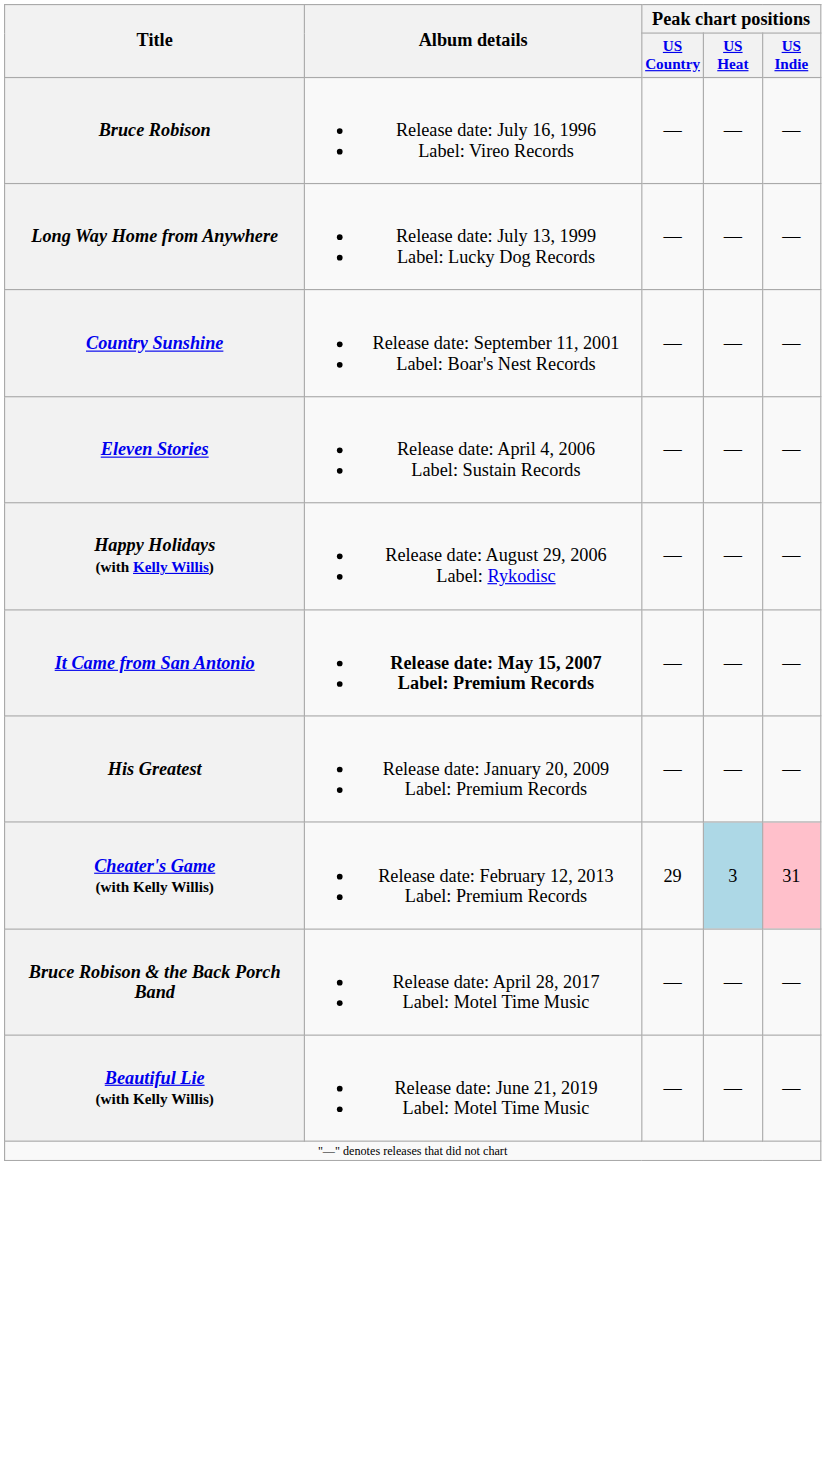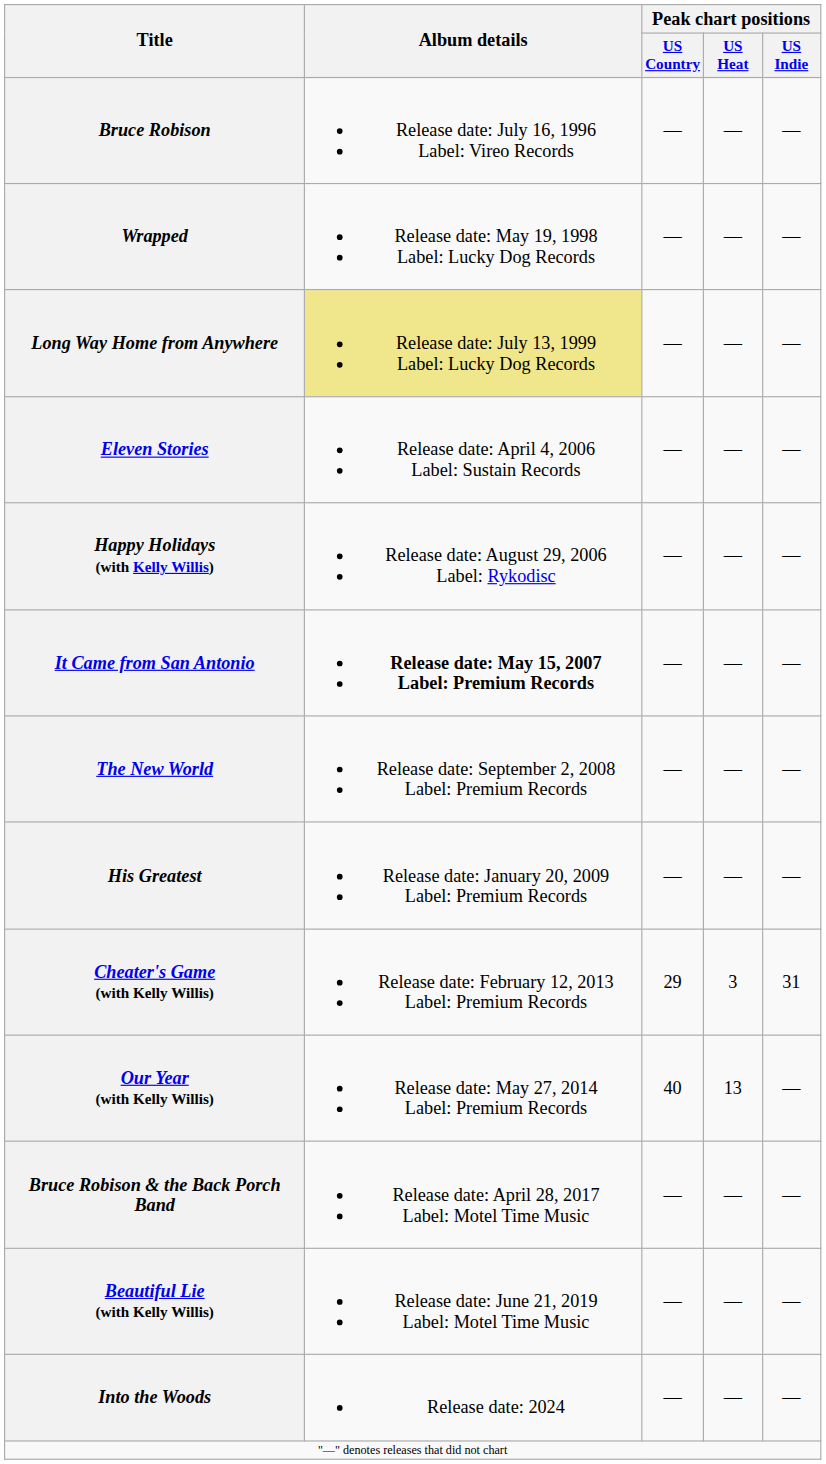+ row: Wrapped | Release date: May 19, 1998 Label: Lucky Dog Records | — | — | —
Long Way Home from Anywhere | Album details: no background -> khaki background
- row: Country Sunshine | Release date: September 11, 2001 Label: Boar's Nest Records | — | — | —
+ row: The New World | Release date: September 2, 2008 Label: Premium Records | — | — | —
Cheater's Game (with Kelly Willis) | Peak chart positions / US Heat: lightblue background -> no background
Cheater's Game (with Kelly Willis) | Peak chart positions / US Indie: pink background -> no background
+ row: Our Year (with Kelly Willis) | Release date: May 27, 2014 Label: Premium Records | 40 | 13 | —
+ row: Into the Woods | Release date: 2024 | — | — | —
